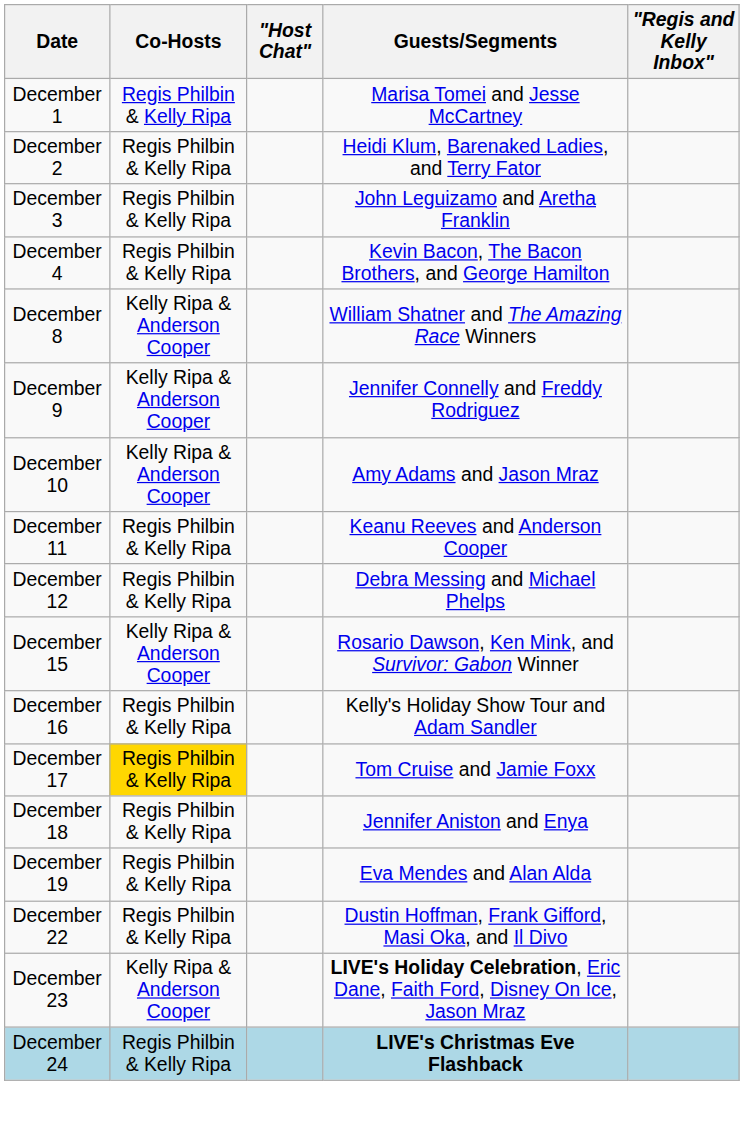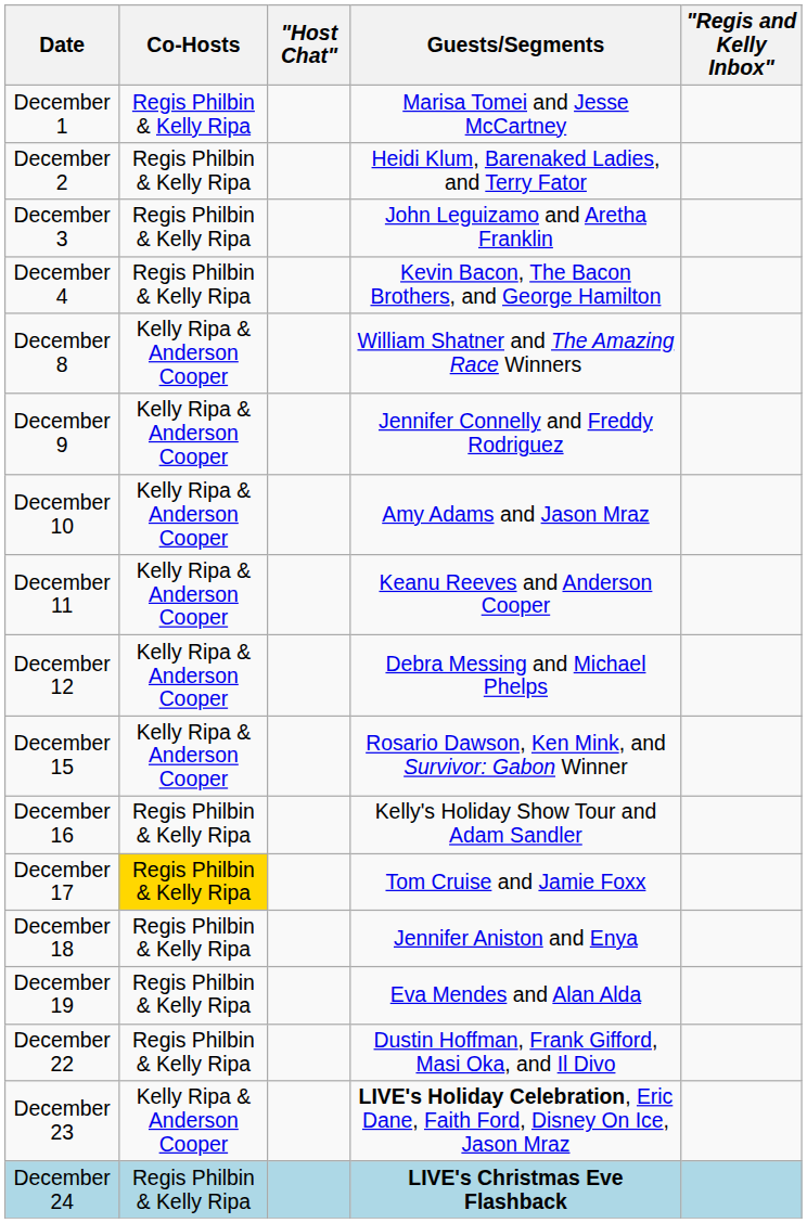December 11 | Co-Hosts: Regis Philbin & Kelly Ripa -> Kelly Ripa & Anderson Cooper
December 12 | Co-Hosts: Regis Philbin & Kelly Ripa -> Kelly Ripa & Anderson Cooper
